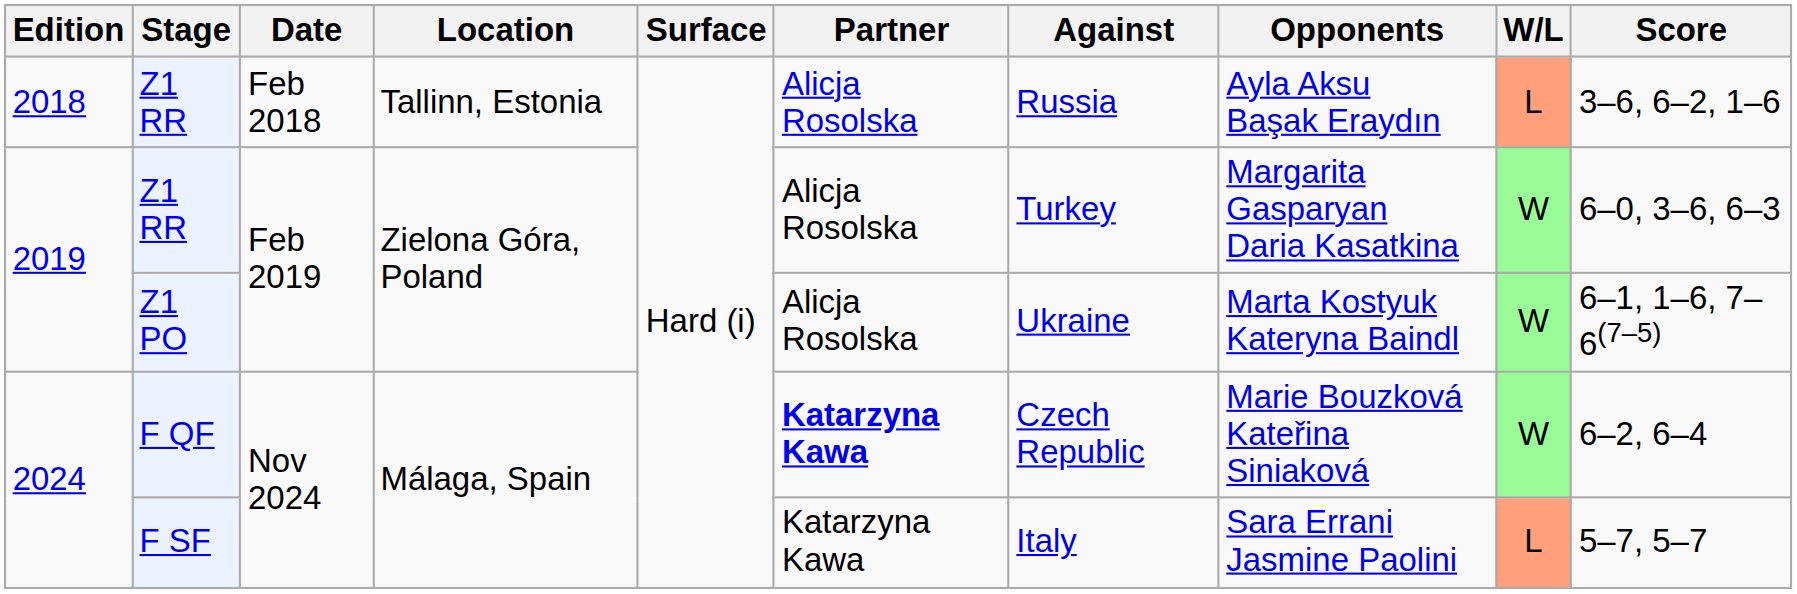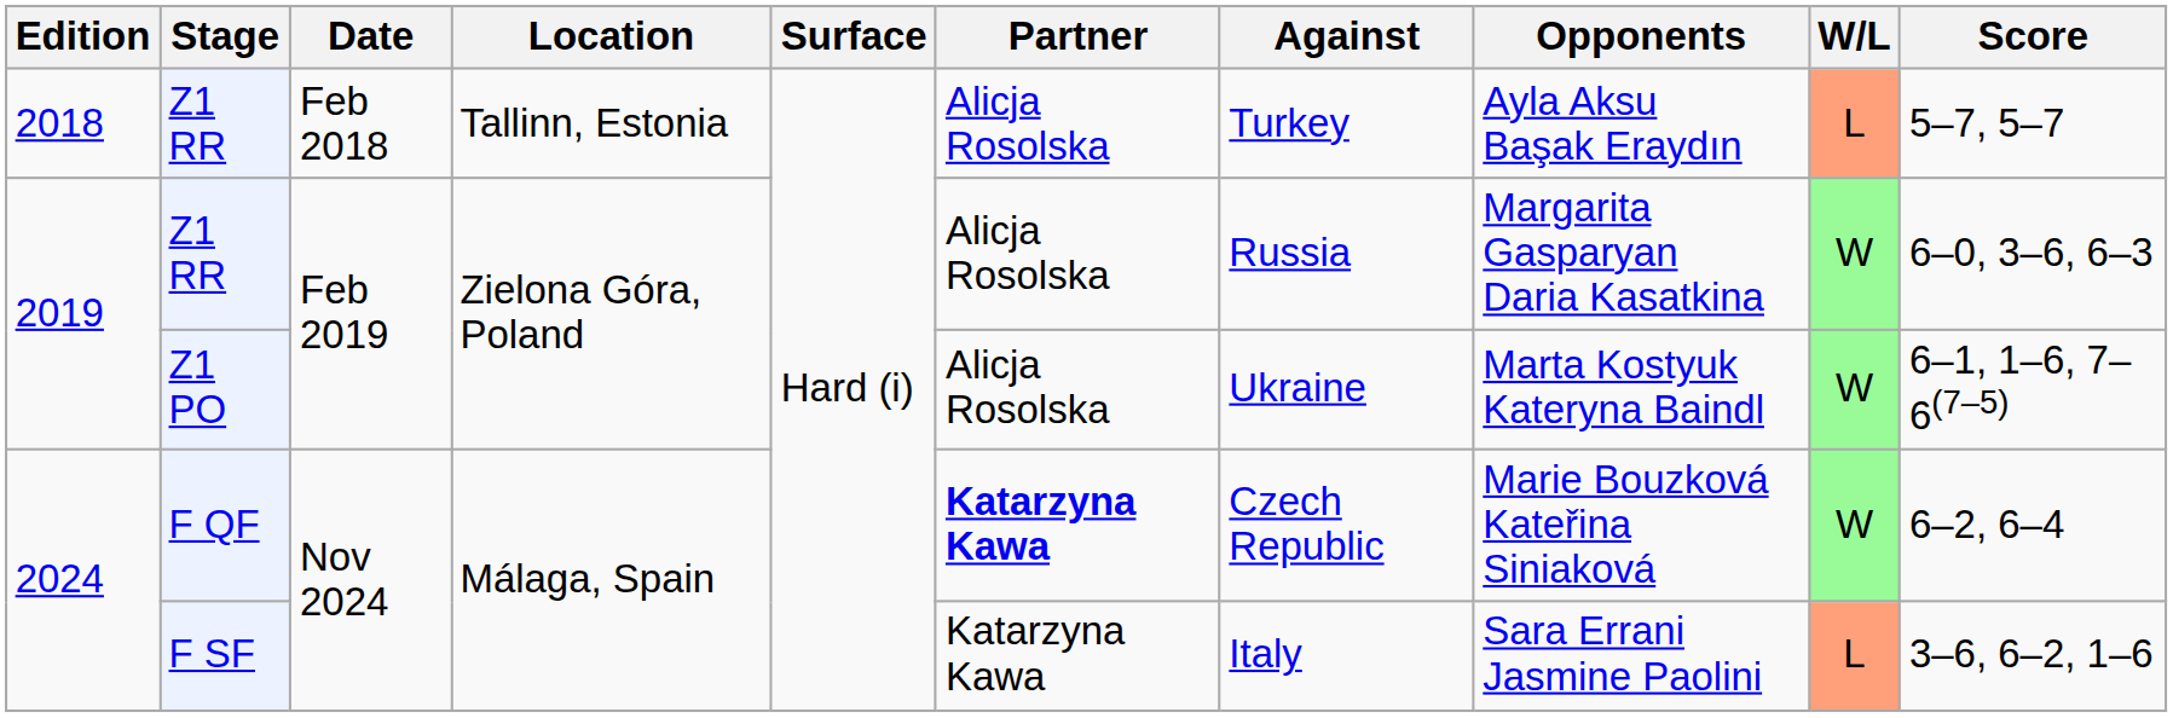2018 / Z1 RR | Against: Russia -> Turkey
2018 / Z1 RR | Score: 3–6, 6–2, 1–6 -> 5–7, 5–7
2019 / Z1 RR | Against: Turkey -> Russia
F SF | Score: 5–7, 5–7 -> 3–6, 6–2, 1–6
